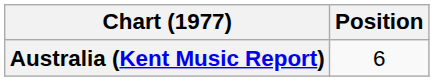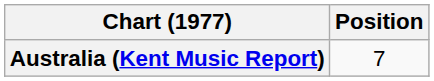Australia (Kent Music Report) | Position: 6 -> 7
